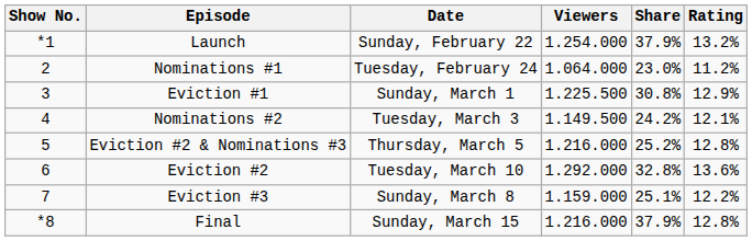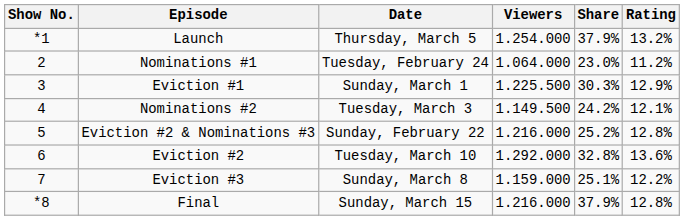Launch | Date: Sunday, February 22 -> Thursday, March 5
Eviction #1 | Share: 30.8% -> 30.3%
Eviction #2 & Nominations #3 | Date: Thursday, March 5 -> Sunday, February 22
